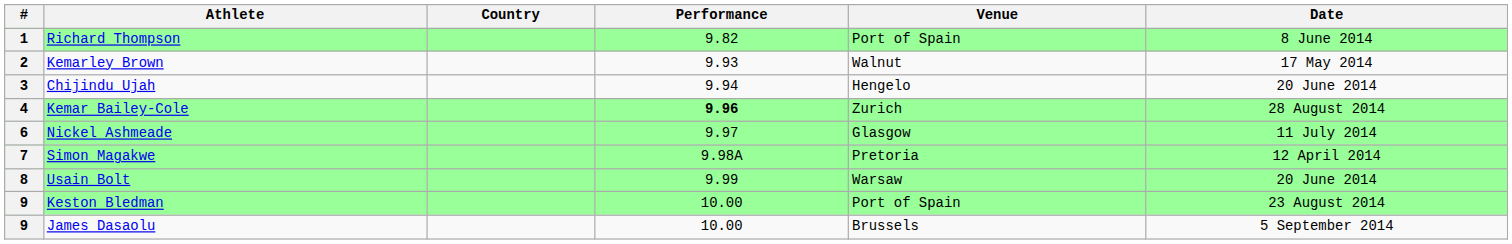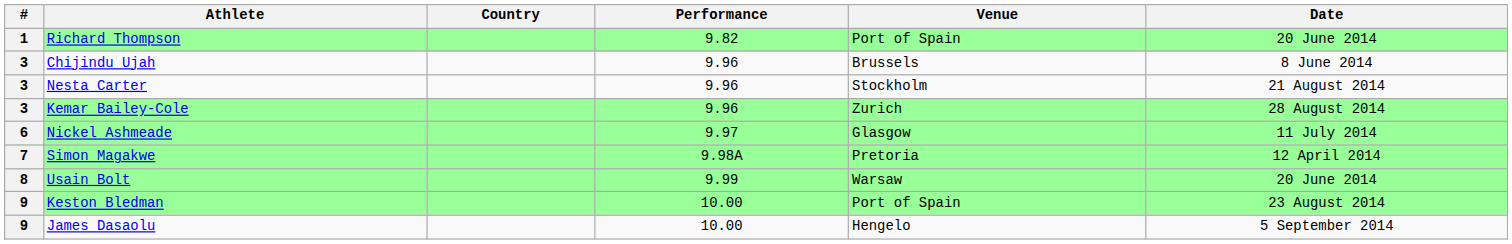Richard Thompson | Date: 8 June 2014 -> 20 June 2014
- row: 2 | Kemarley Brown | 9.93 | Walnut | 17 May 2014
Chijindu Ujah | Performance: 9.94 -> 9.96
Chijindu Ujah | Venue: Hengelo -> Brussels
Chijindu Ujah | Date: 20 June 2014 -> 8 June 2014
+ row: 3 | Nesta Carter | 9.96 | Stockholm | 21 August 2014
Kemar Bailey-Cole | #: 4 -> 3
Kemar Bailey-Cole | Performance: bold -> normal
James Dasaolu | Venue: Brussels -> Hengelo
